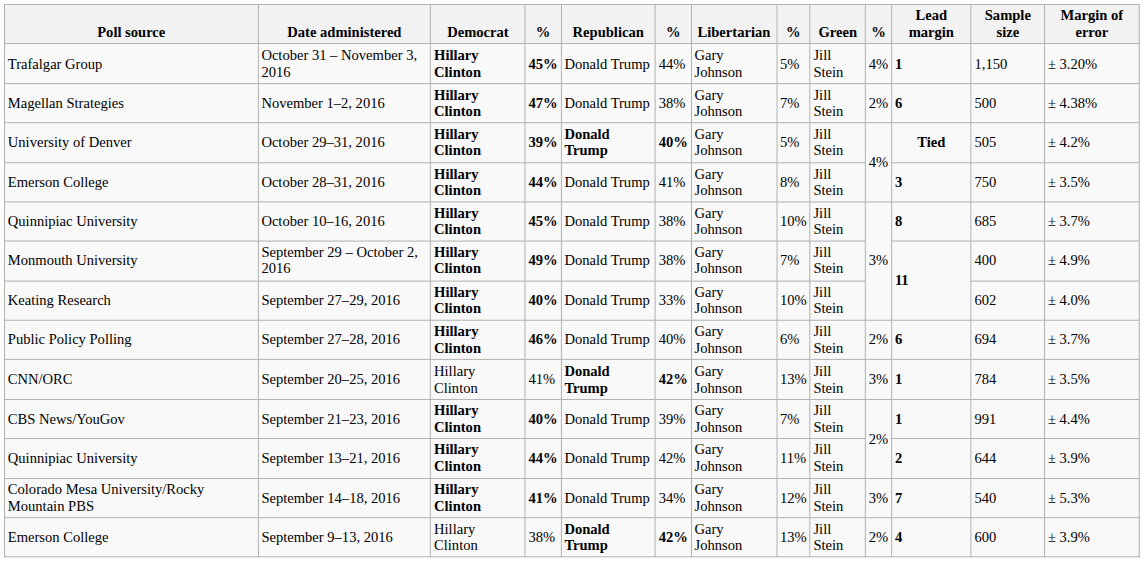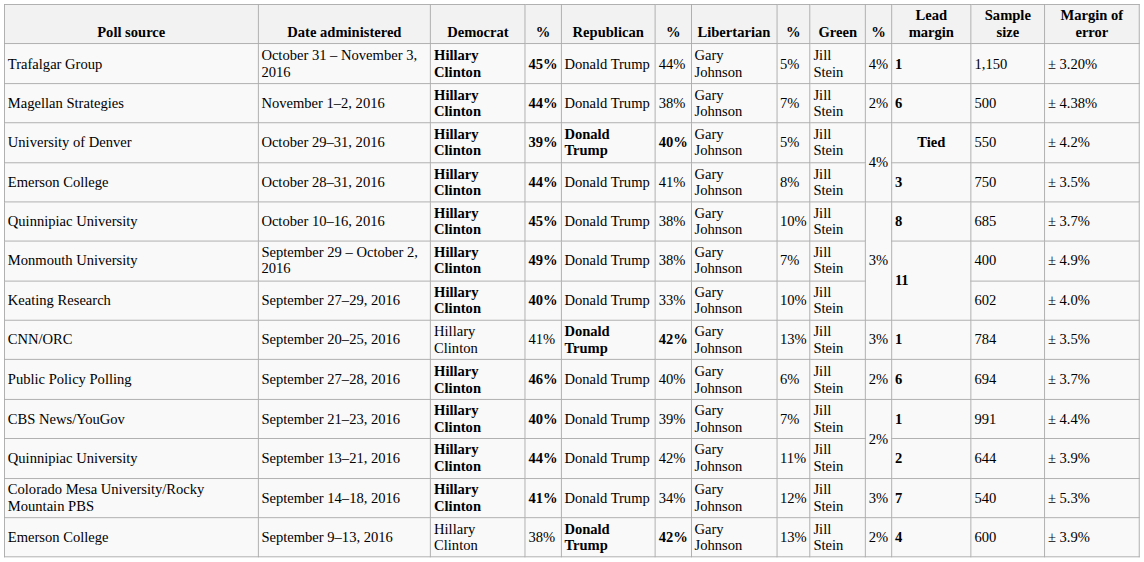November 1–2, 2016 | column 4: 47% -> 44%
October 29–31, 2016 | Sample size: 505 -> 550
rows swapped: September 27–28, 2016 <-> September 20–25, 2016
